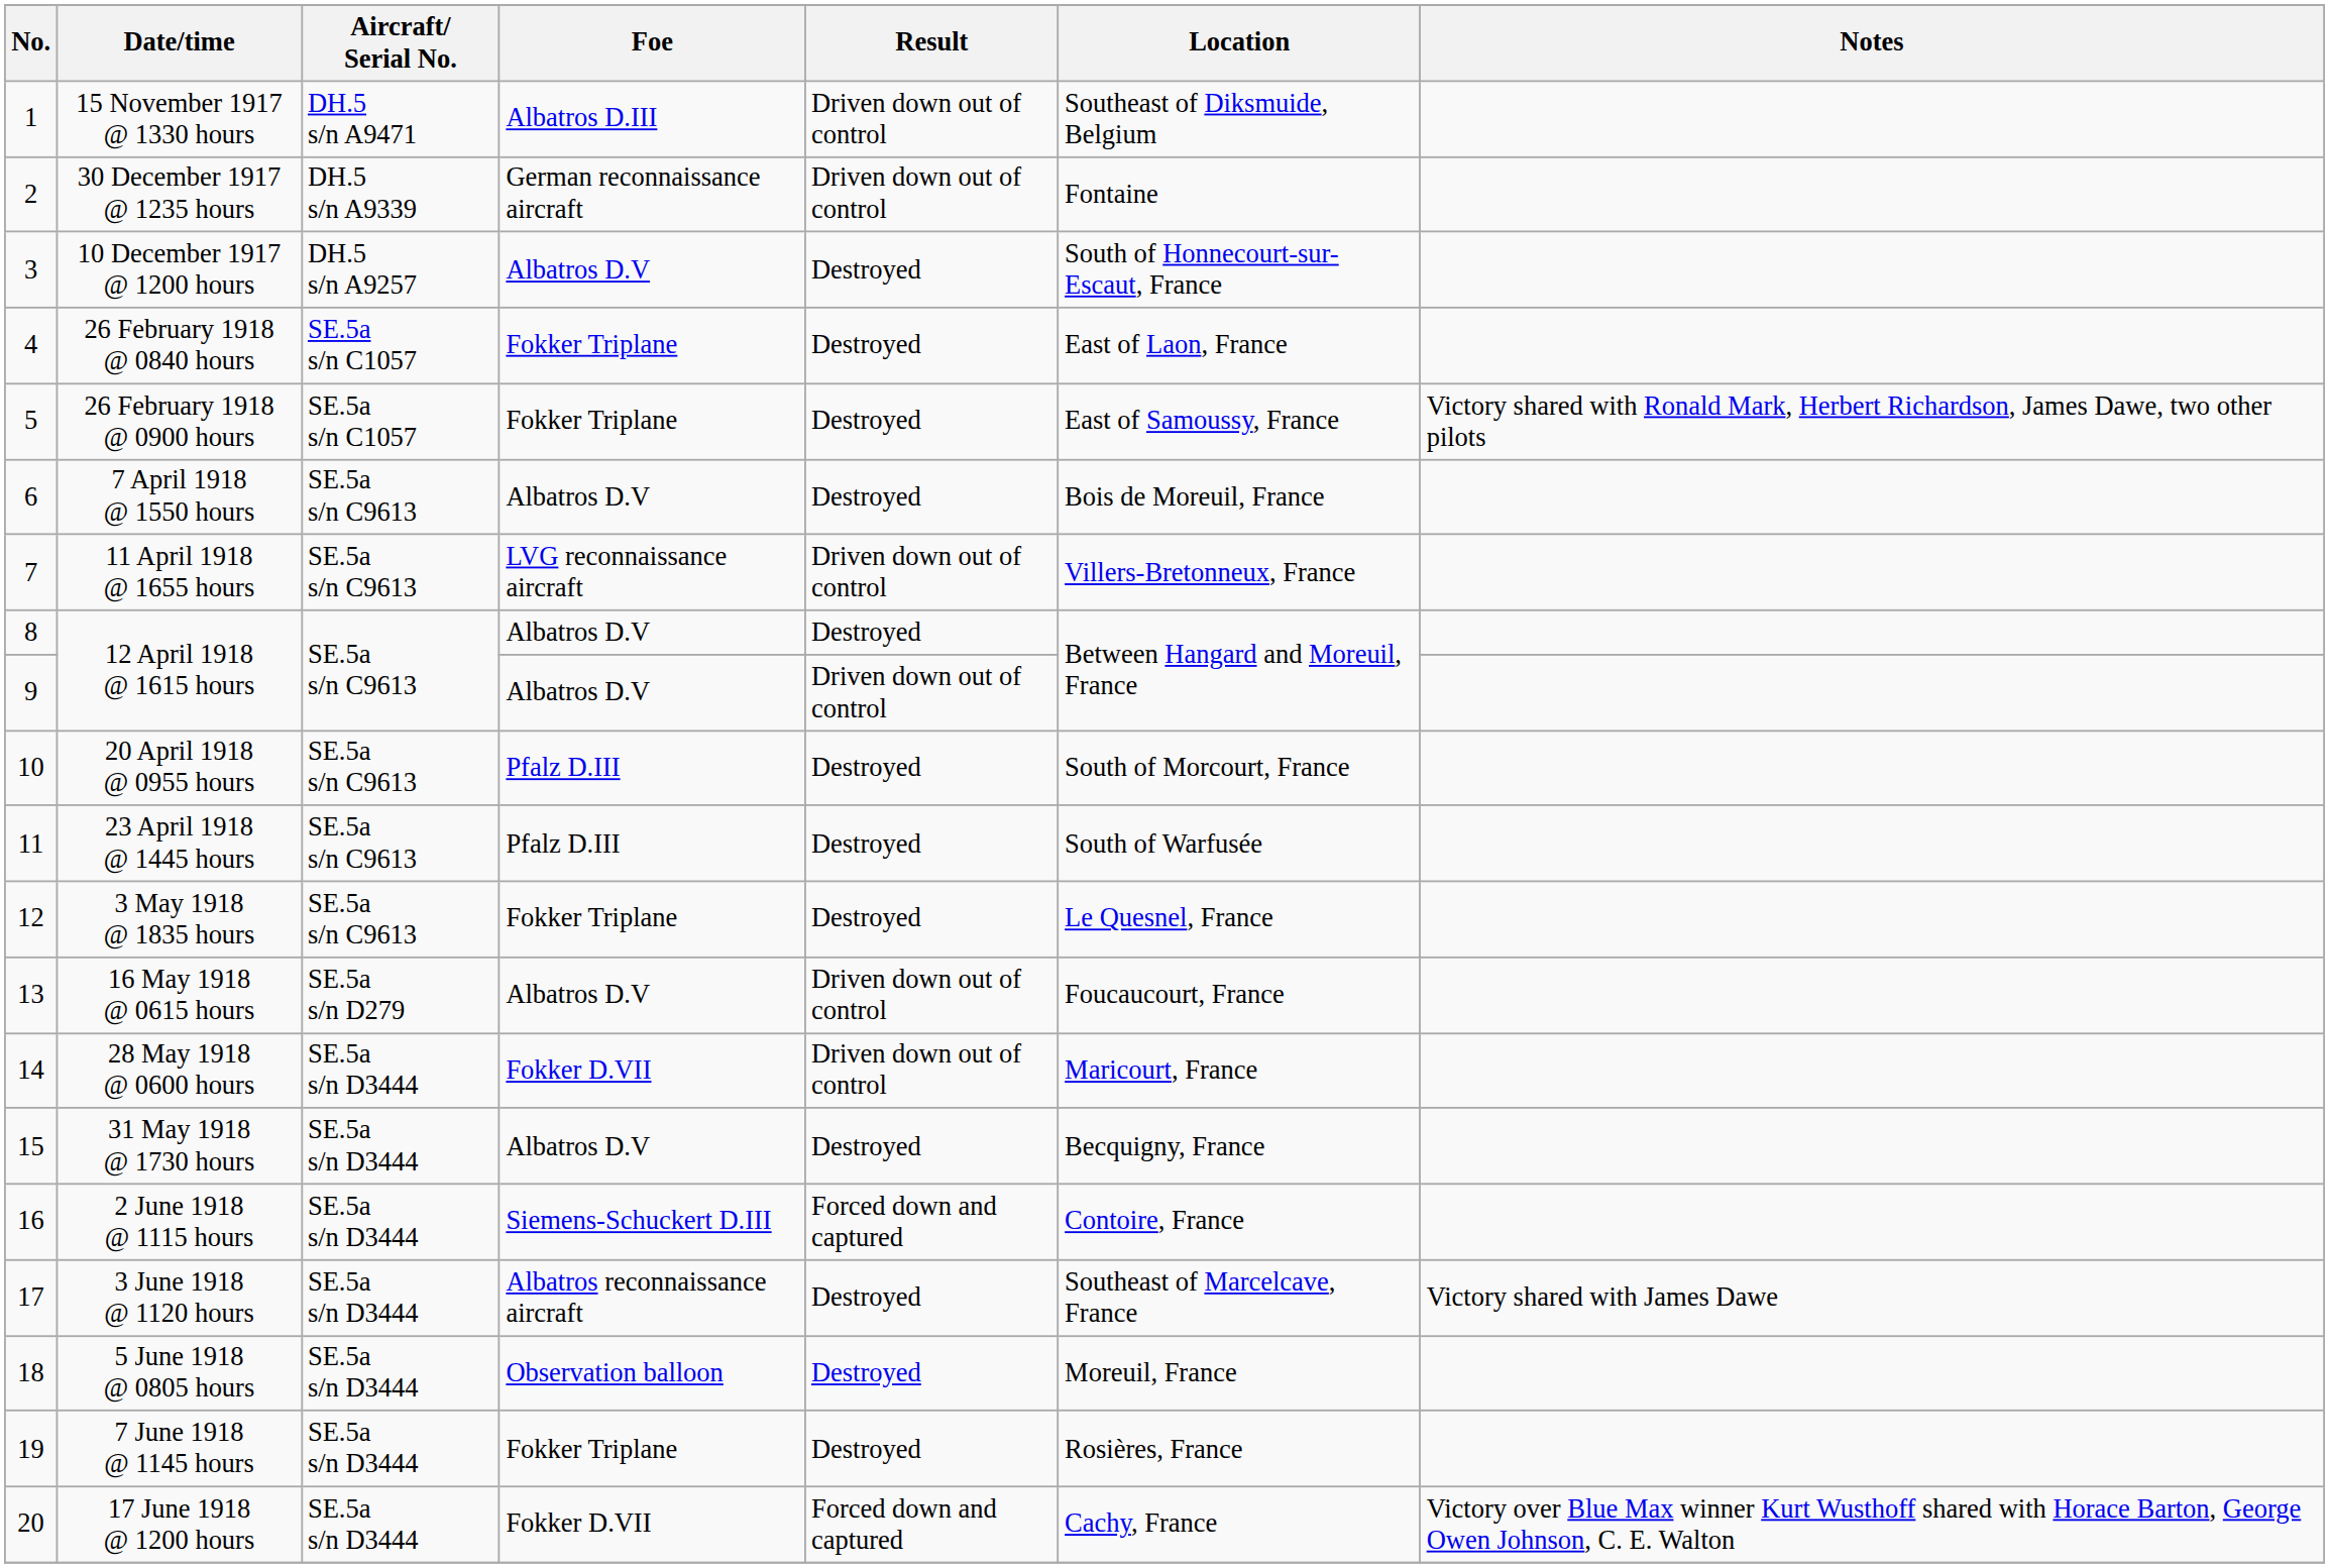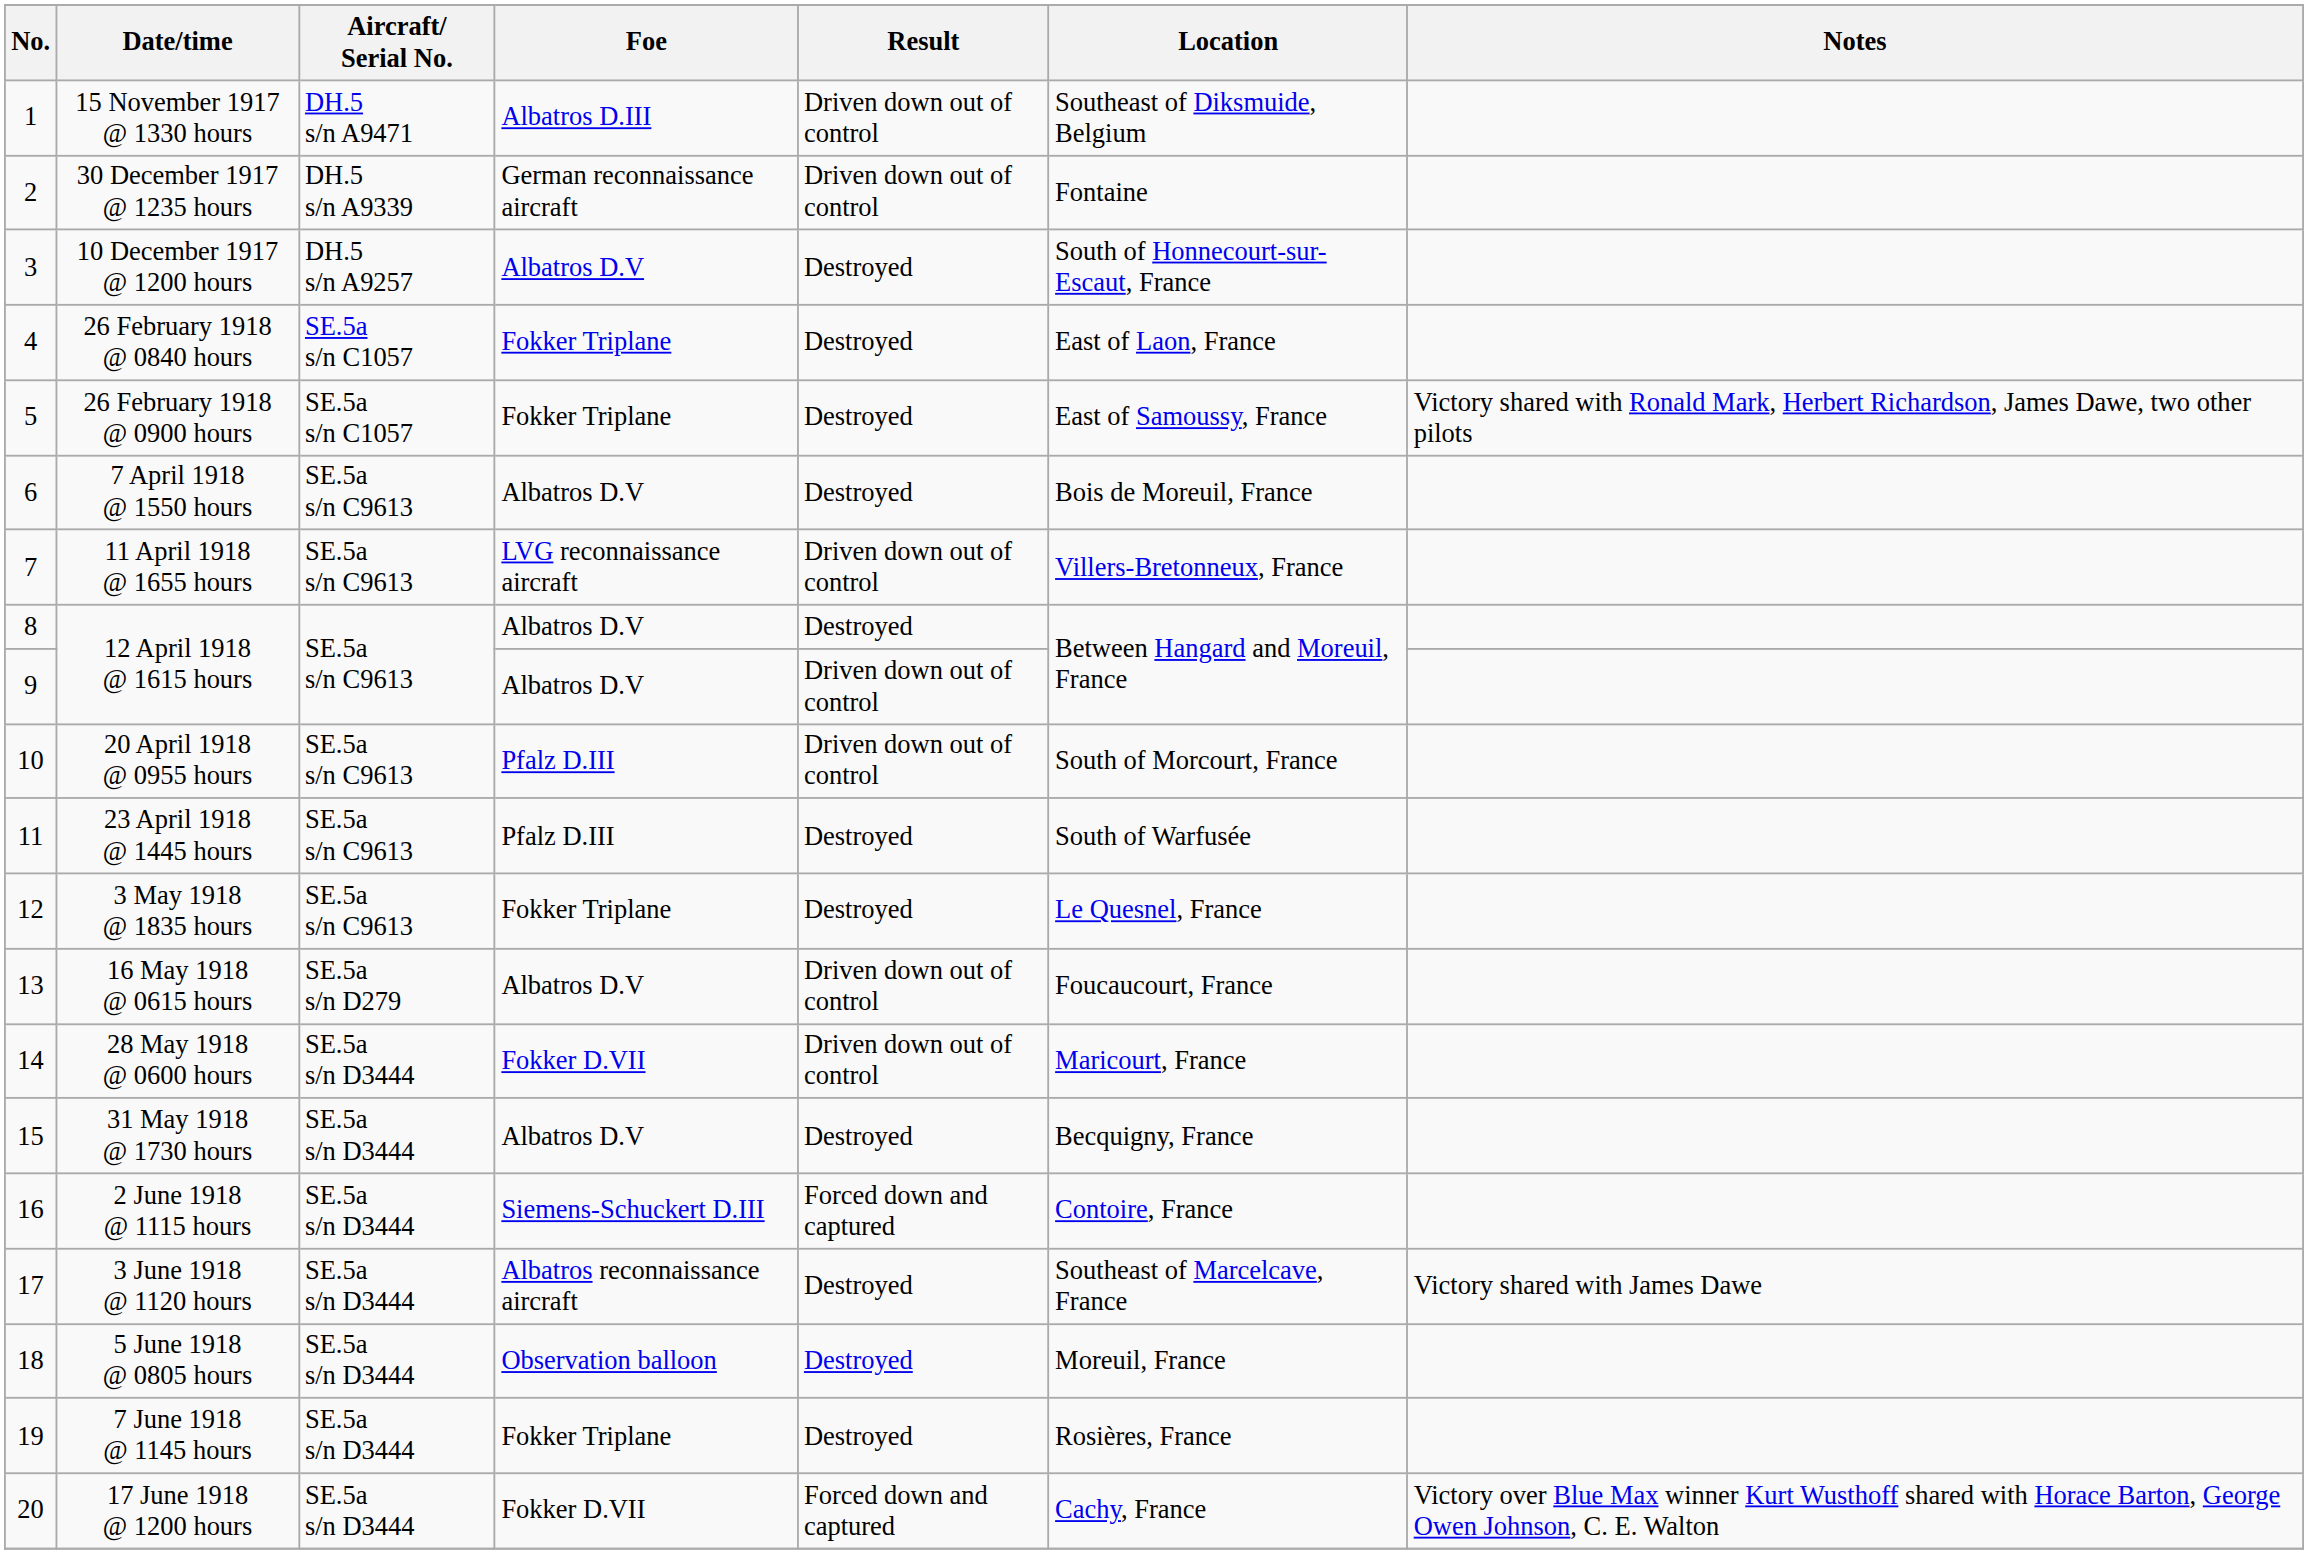20 April 1918 @ 0955 hours | Result: Destroyed -> Driven down out of control
